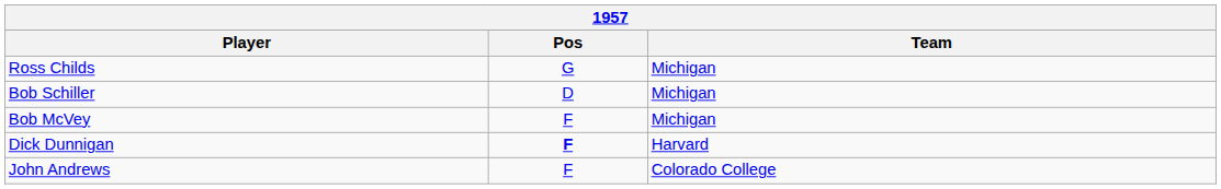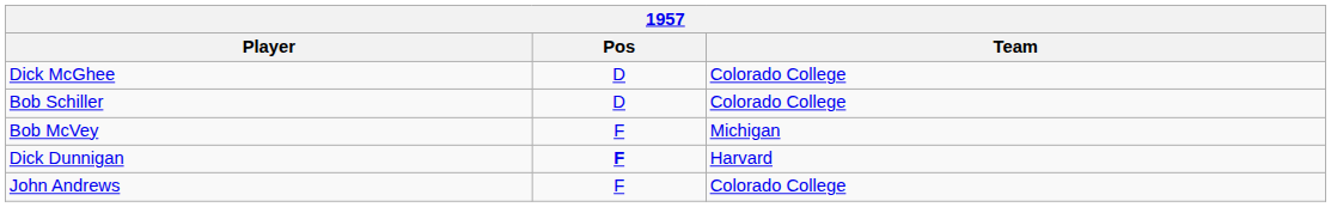- row: Ross Childs | G | Michigan
+ row: Dick McGhee | D | Colorado College
Bob Schiller | Team: Michigan -> Colorado College
